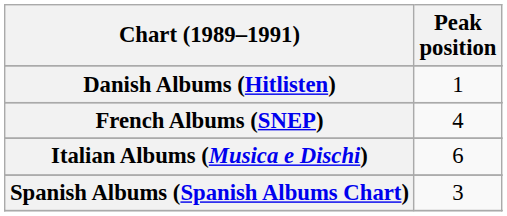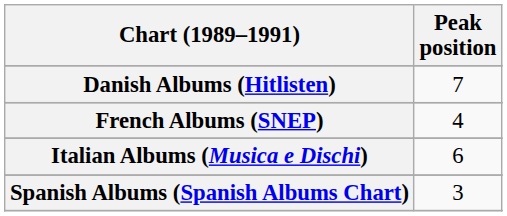Danish Albums (Hitlisten) | Peak position: 1 -> 7
